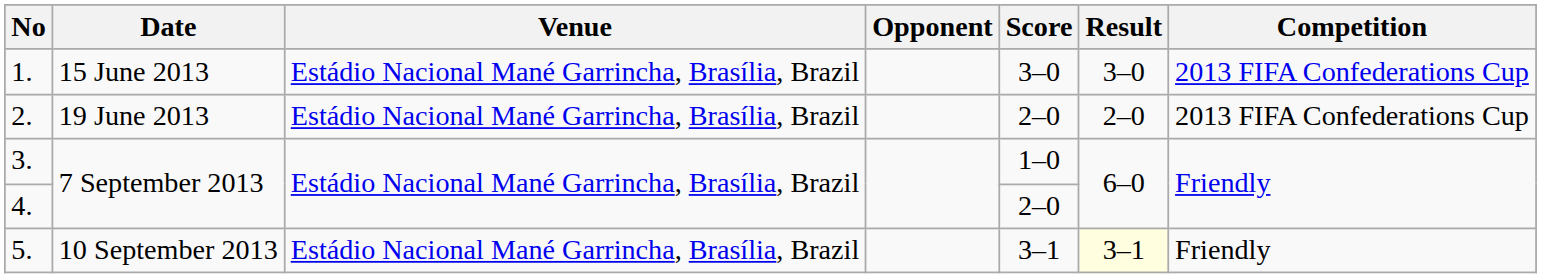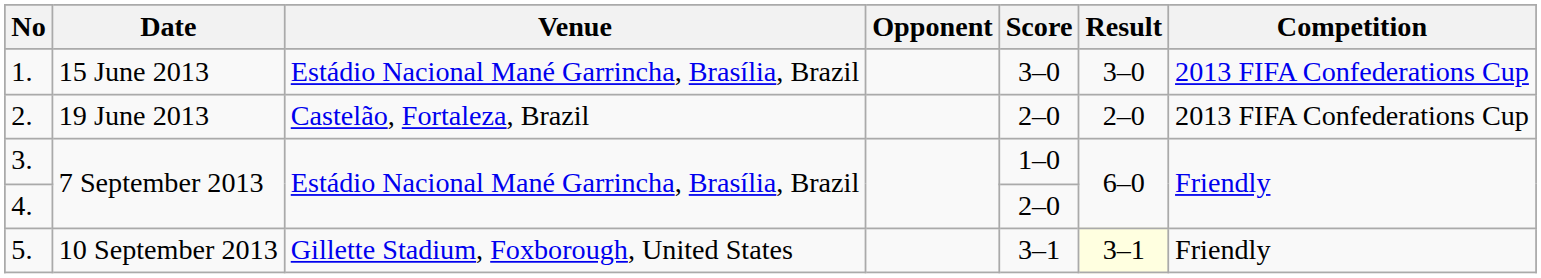2. | Venue: Estádio Nacional Mané Garrincha, Brasília, Brazil -> Castelão, Fortaleza, Brazil
5. | Venue: Estádio Nacional Mané Garrincha, Brasília, Brazil -> Gillette Stadium, Foxborough, United States
